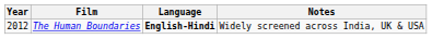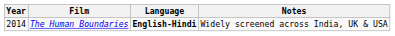The Human Boundaries | Year: 2012 -> 2014
